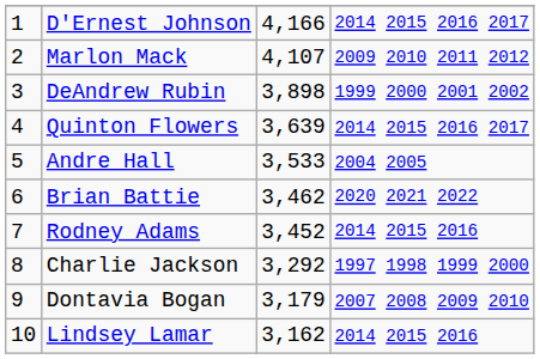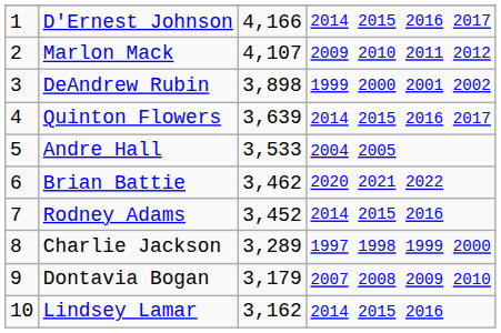Charlie Jackson | column 3: 3,292 -> 3,289
